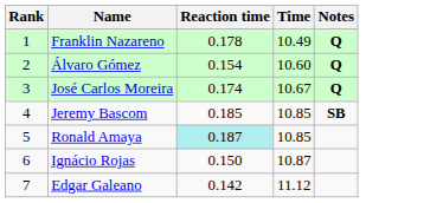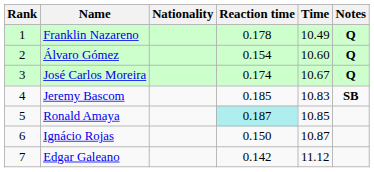+ column: Nationality
Jeremy Bascom | Time: 10.85 -> 10.83
